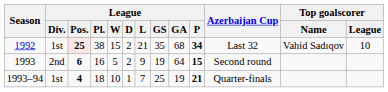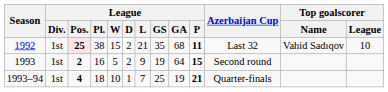1992 | League / P: 34 -> 11
1993 | League / Div.: 2nd -> 1st
1993 | League / Pos.: 6 -> 2
